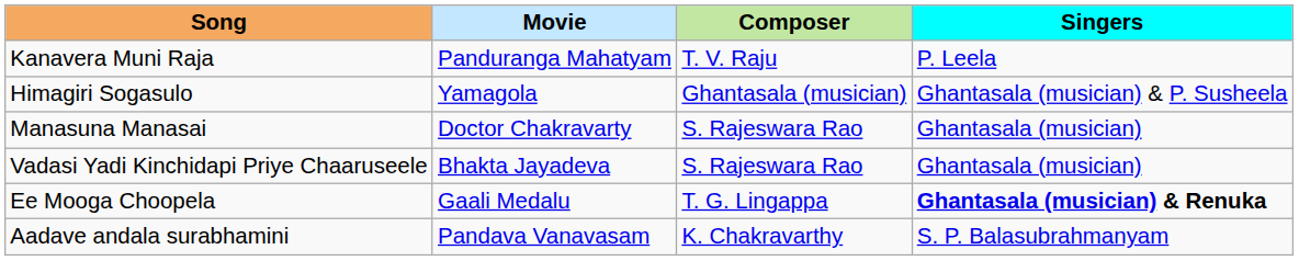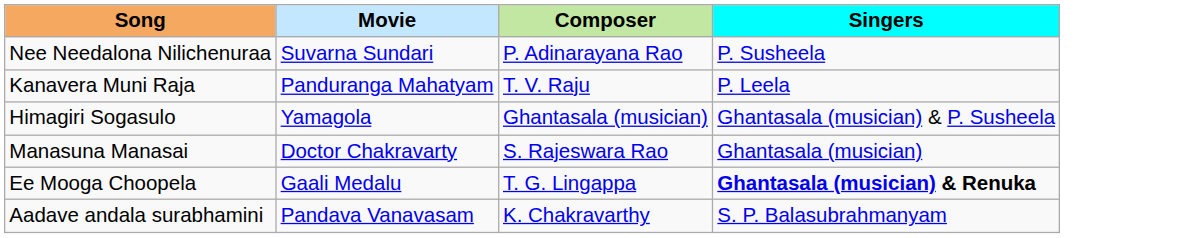+ row: Nee Needalona Nilichenuraa | Suvarna Sundari | P. Adinarayana Rao | P. Susheela
- row: Vadasi Yadi Kinchidapi Priye Chaaruseele | Bhakta Jayadeva | S. Rajeswara Rao | Ghantasala (musician)
